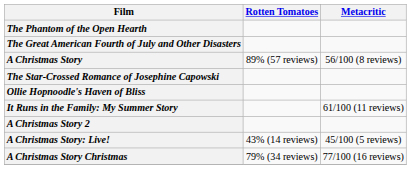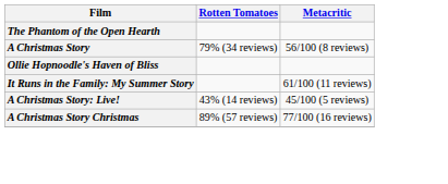- row: The Great American Fourth of July and Other Disasters
A Christmas Story | Rotten Tomatoes: 89% (57 reviews) -> 79% (34 reviews)
- row: The Star-Crossed Romance of Josephine Capowski
- row: A Christmas Story 2
A Christmas Story Christmas | Rotten Tomatoes: 79% (34 reviews) -> 89% (57 reviews)
